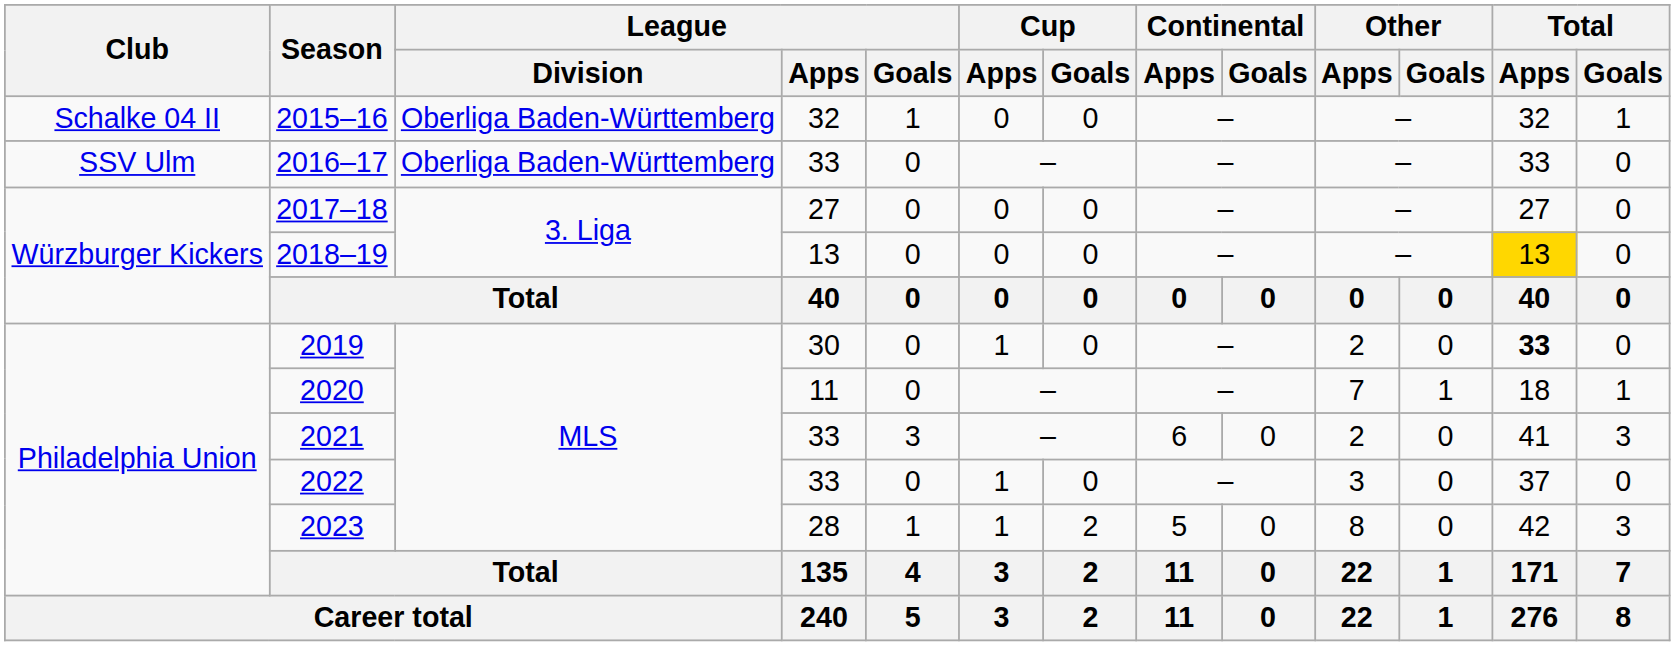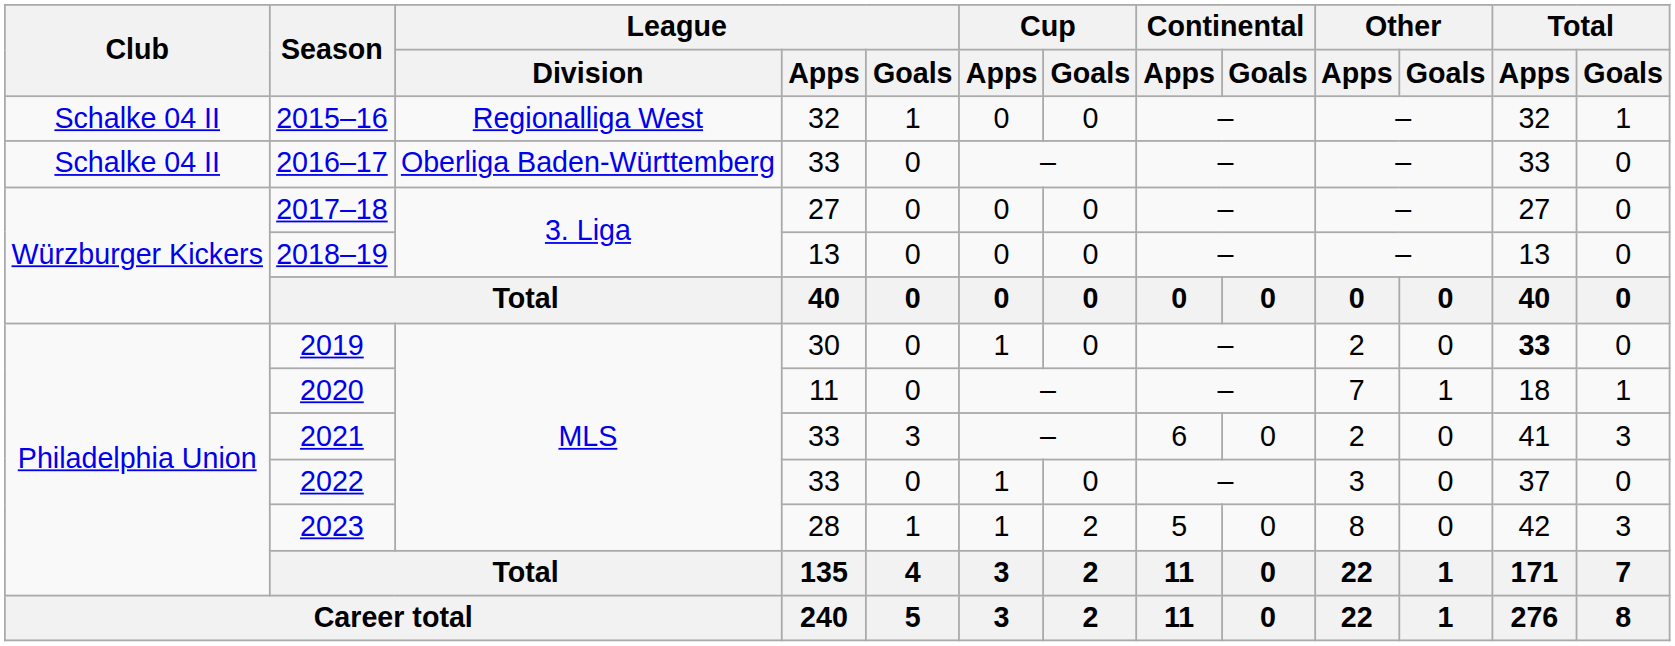2015–16 | League / Division: Oberliga Baden-Württemberg -> Regionalliga West
2016–17 | Club: SSV Ulm -> Schalke 04 II
2018–19 | Total / Apps: gold background -> no background
